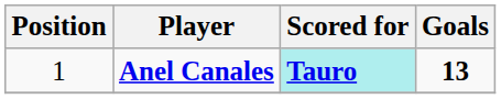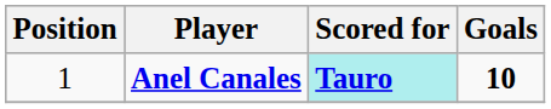Anel Canales | Goals: 13 -> 10
